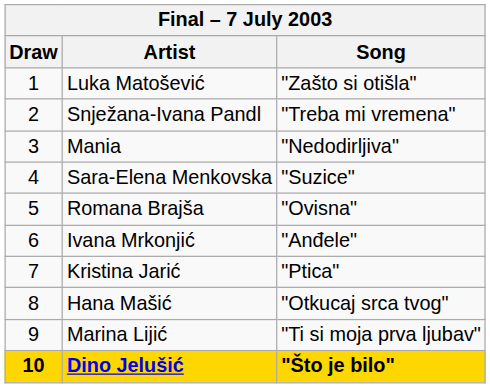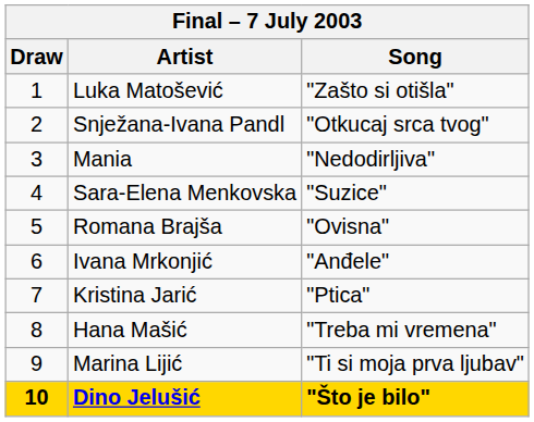Snježana-Ivana Pandl | Song: "Treba mi vremena" -> "Otkucaj srca tvog"
Hana Mašić | Song: "Otkucaj srca tvog" -> "Treba mi vremena"
